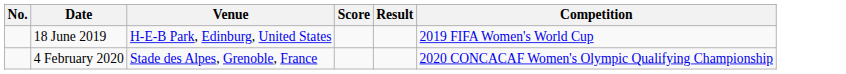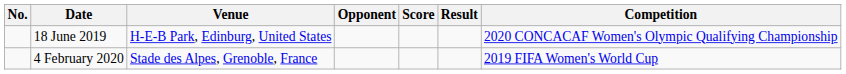+ column: Opponent
18 June 2019 | Competition: 2019 FIFA Women's World Cup -> 2020 CONCACAF Women's Olympic Qualifying Championship
4 February 2020 | Competition: 2020 CONCACAF Women's Olympic Qualifying Championship -> 2019 FIFA Women's World Cup
